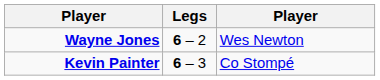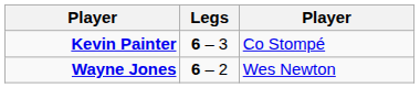rows swapped: Wayne Jones <-> Kevin Painter
